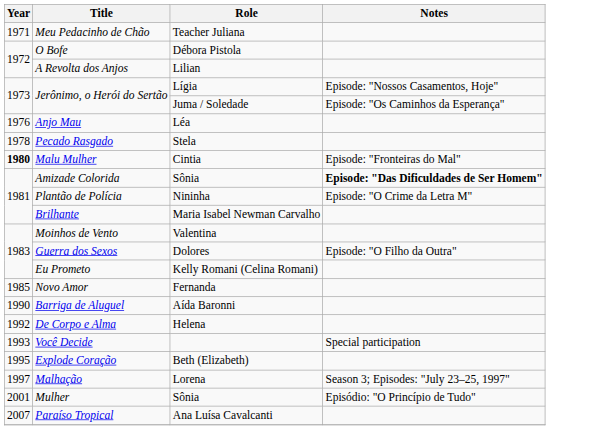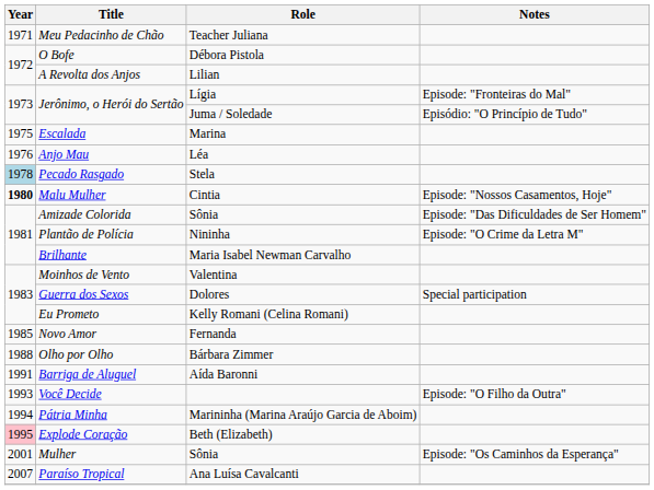Jerônimo, o Herói do Sertão / Lígia | Notes: Episode: "Nossos Casamentos, Hoje" -> Episode: "Fronteiras do Mal"
Jerônimo, o Herói do Sertão / Juma / Soledade | Notes: Episode: "Os Caminhos da Esperança" -> Episódio: "O Princípio de Tudo"
+ row: 1975 | Escalada | Marina
Pecado Rasgado | Year: no background -> lightblue background
Malu Mulher | Notes: Episode: "Fronteiras do Mal" -> Episode: "Nossos Casamentos, Hoje"
Amizade Colorida | Notes: bold -> normal
Guerra dos Sexos | Notes: Episode: "O Filho da Outra" -> Special participation
+ row: 1988 | Olho por Olho | Bárbara Zimmer
Barriga de Aluguel | Year: 1990 -> 1991
- row: 1992 | De Corpo e Alma | Helena
Você Decide | Notes: Special participation -> Episode: "O Filho da Outra"
+ row: 1994 | Pátria Minha | Marininha (Marina Araújo Garcia de Aboim)
Explode Coração | Year: no background -> pink background
- row: 1997 | Malhação | Lorena | Season 3; Episodes: "July 23–25, 1997"
Mulher | Notes: Episódio: "O Princípio de Tudo" -> Episode: "Os Caminhos da Esperança"
